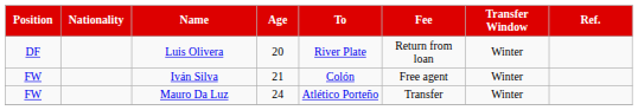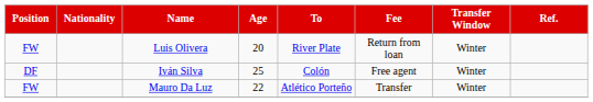Luis Olivera | Position: DF -> FW
Iván Silva | Position: FW -> DF
Iván Silva | Age: 21 -> 25
Mauro Da Luz | Age: 24 -> 22
